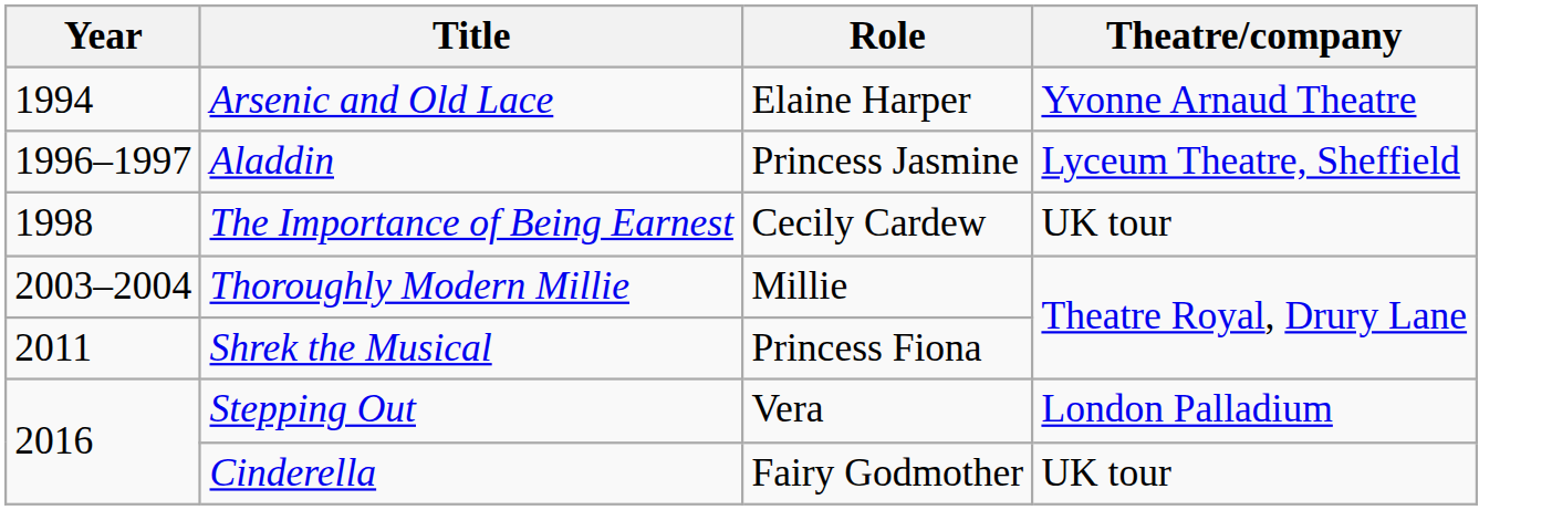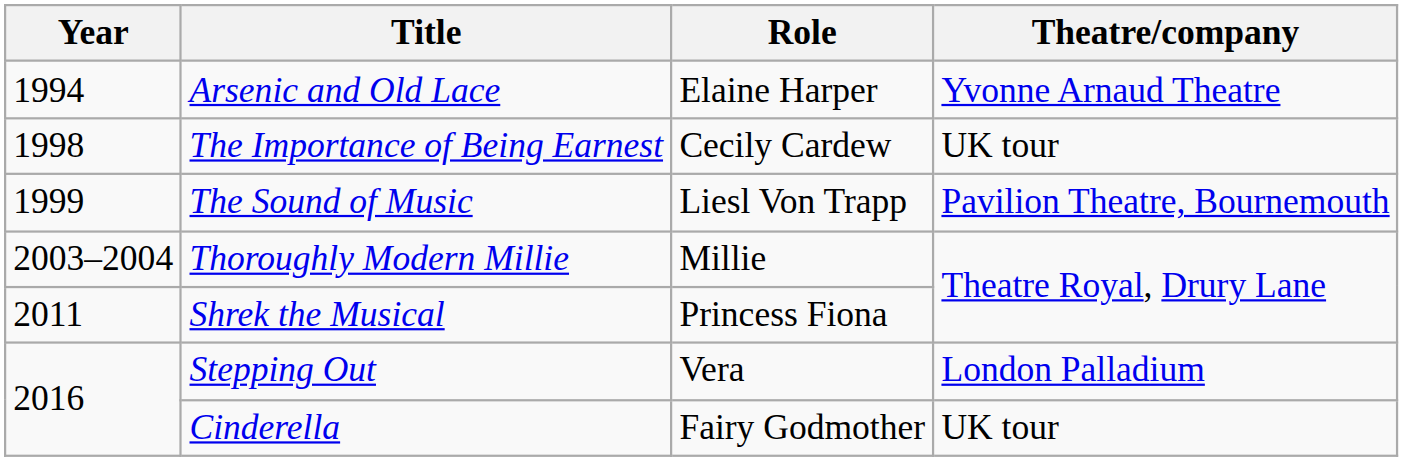- row: 1996–1997 | Aladdin | Princess Jasmine | Lyceum Theatre, Sheffield
+ row: 1999 | The Sound of Music | Liesl Von Trapp | Pavilion Theatre, Bournemouth
